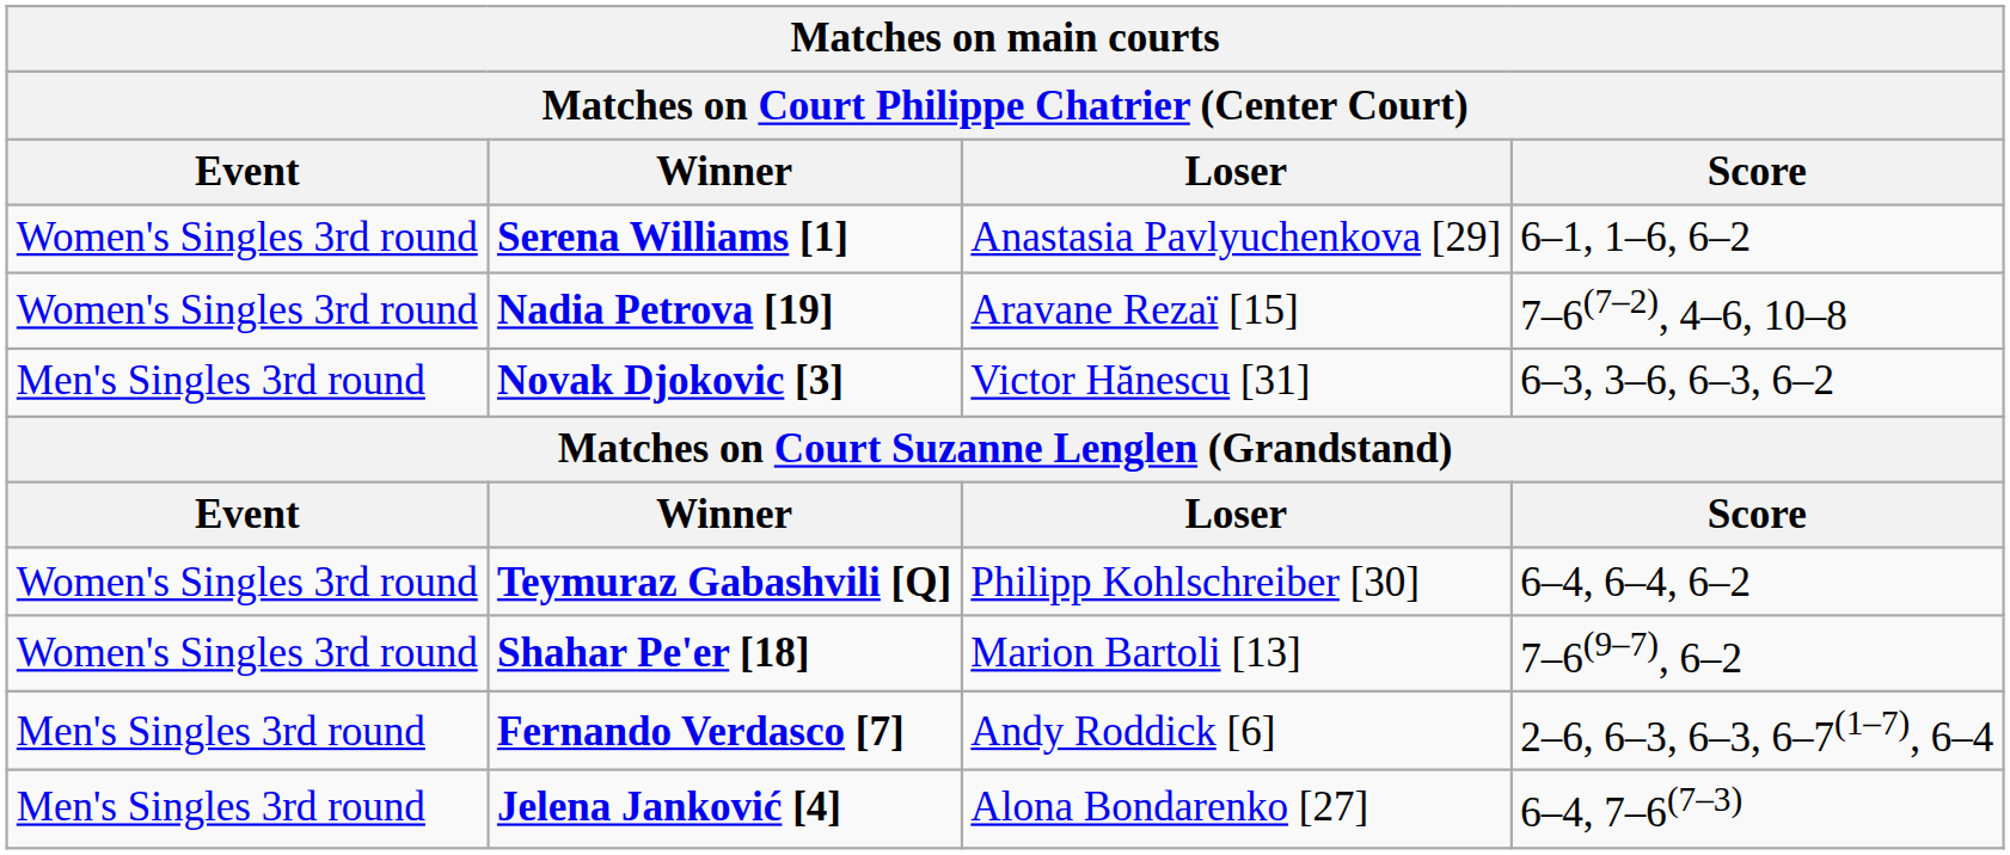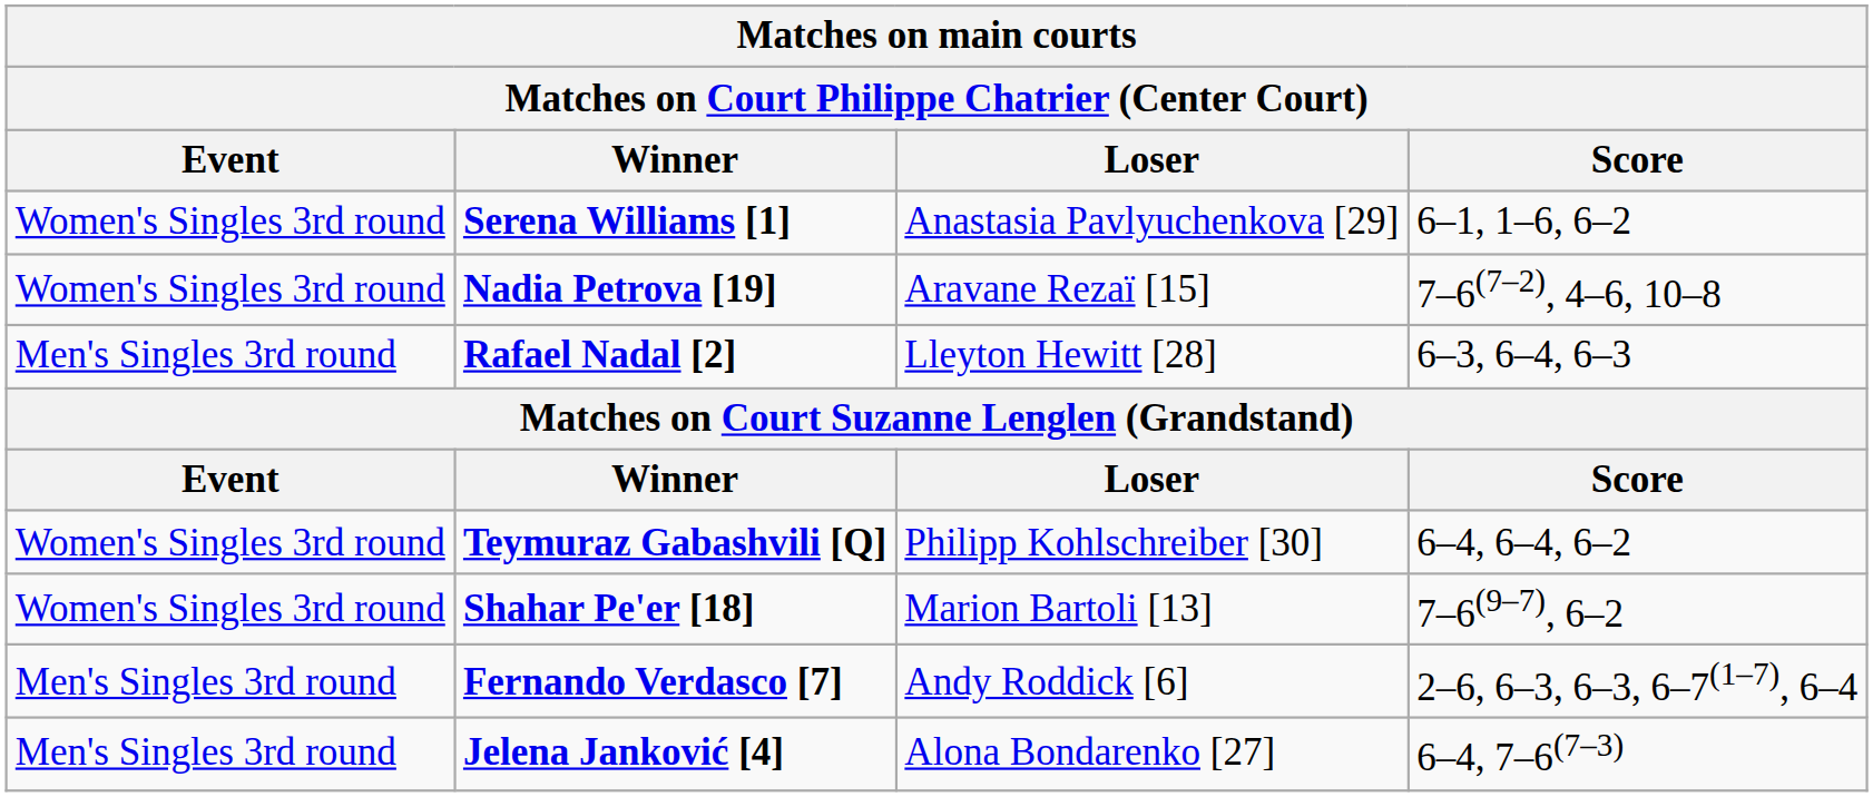- row: Men's Singles 3rd round | Novak Djokovic [3] | Victor Hănescu [31] | 6–3, 3–6, 6–3, 6–2
+ row: Men's Singles 3rd round | Rafael Nadal [2] | Lleyton Hewitt [28] | 6–3, 6–4, 6–3
